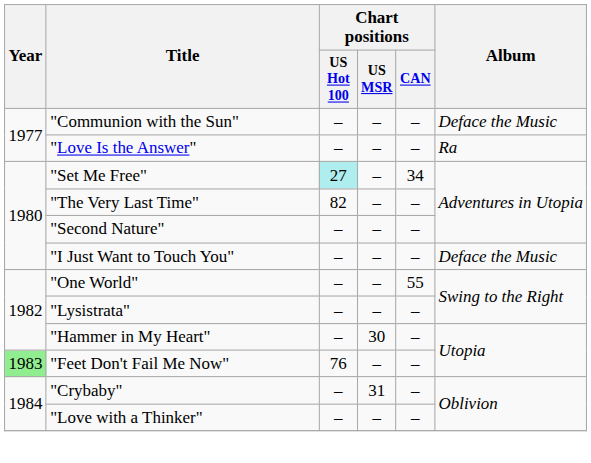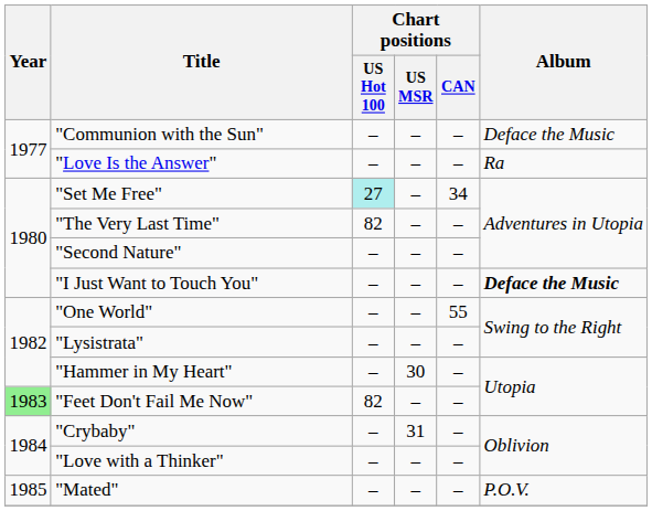"I Just Want to Touch You" | Album: normal -> bold
"Feet Don't Fail Me Now" | Chart positions / US Hot 100: 76 -> 82
+ row: 1985 | "Mated" | – | – | – | P.O.V.
